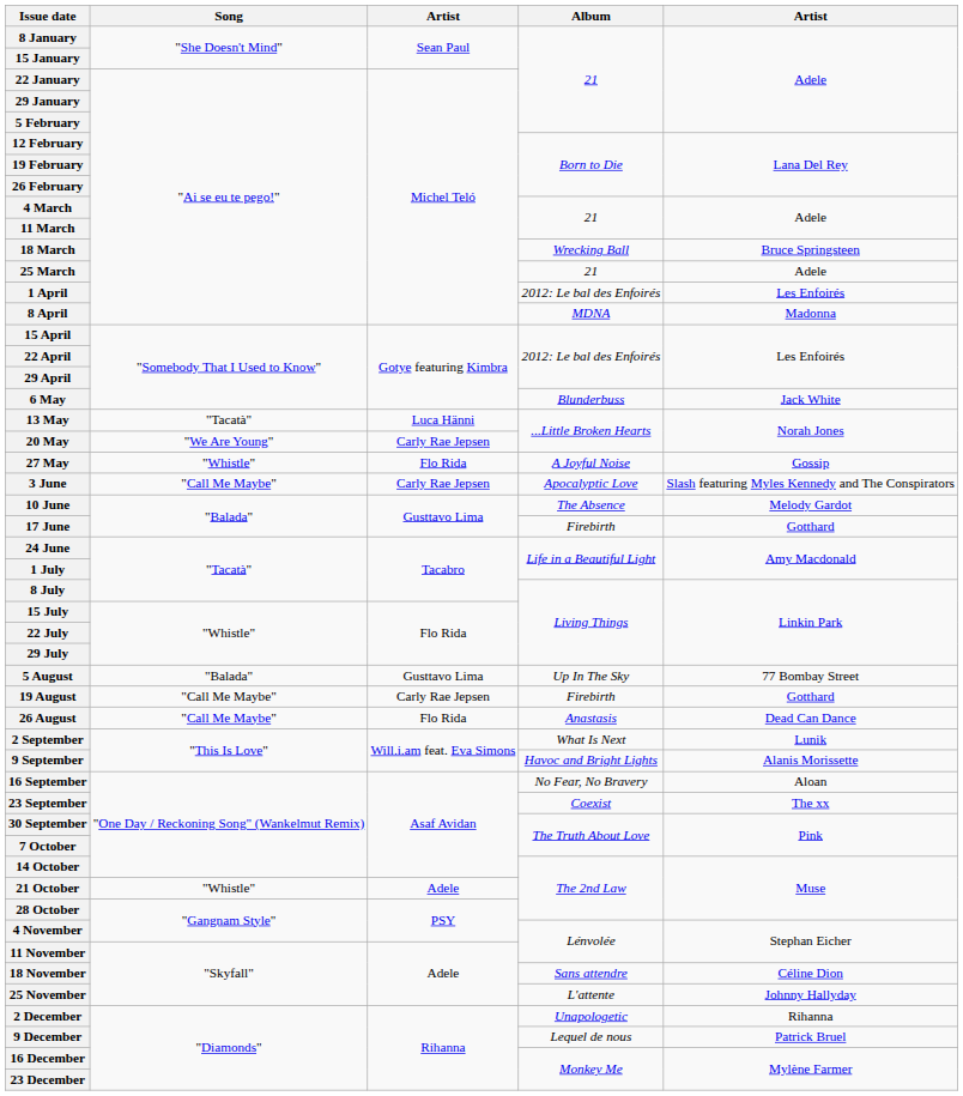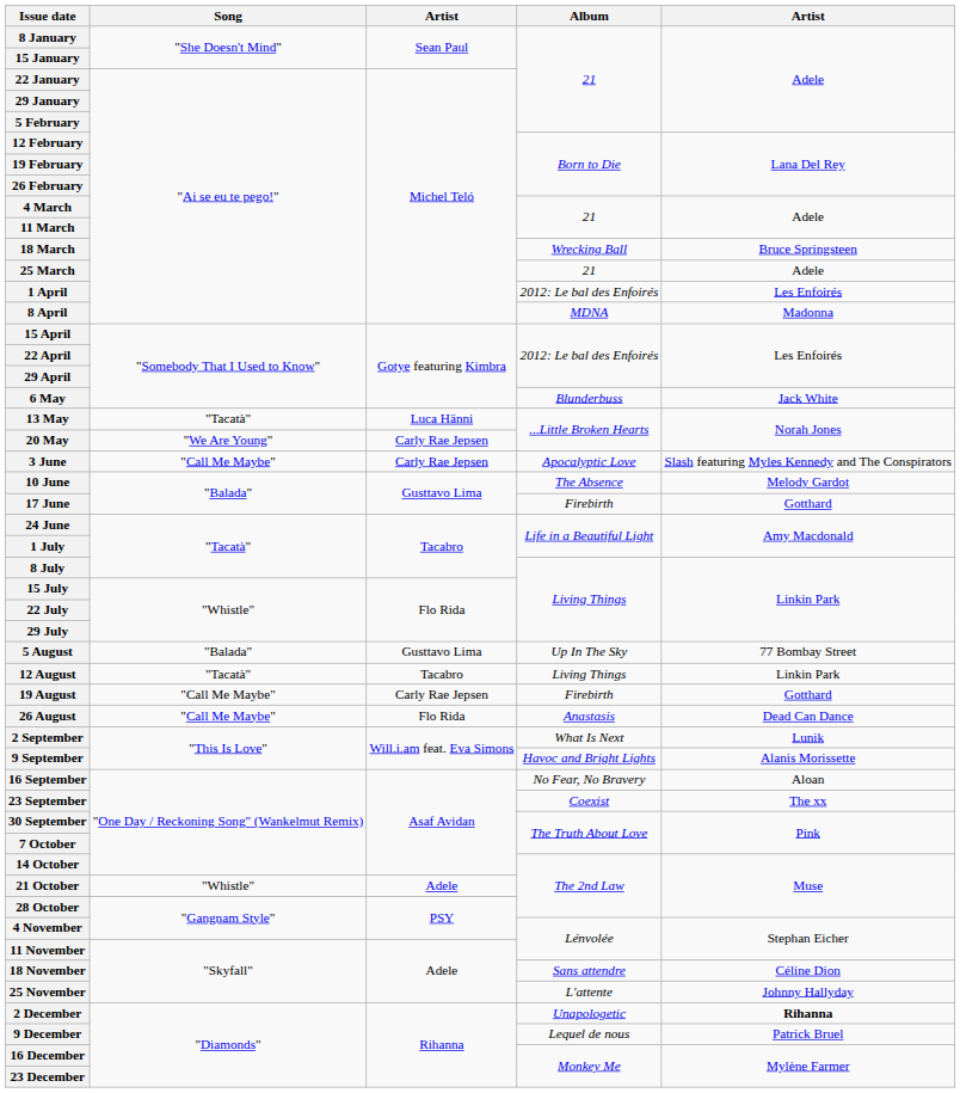- row: 27 May | "Whistle" | Flo Rida | A Joyful Noise | Gossip
+ row: 12 August | "Tacatà" | Tacabro | Living Things | Linkin Park
2 December | column 5: normal -> bold
